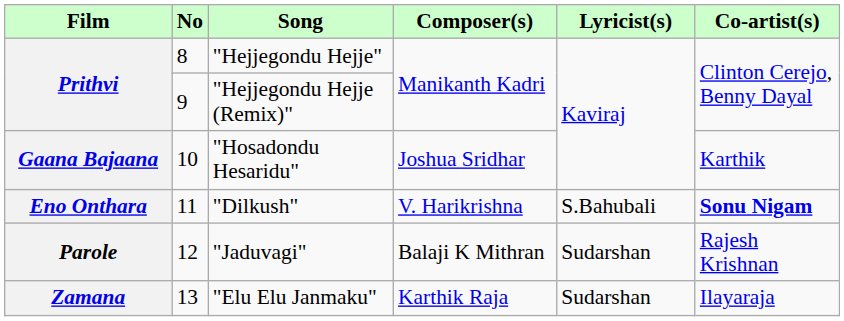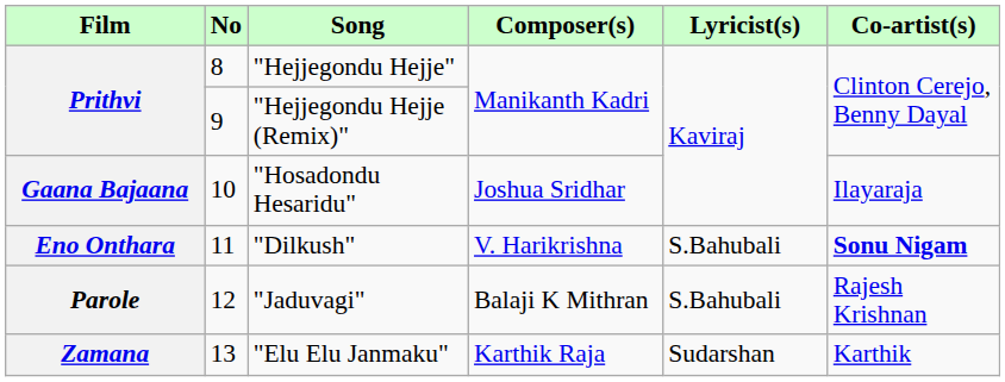"Hosadondu Hesaridu" | Co-artist(s): Karthik -> Ilayaraja
"Jaduvagi" | Lyricist(s): Sudarshan -> S.Bahubali
"Elu Elu Janmaku" | Co-artist(s): Ilayaraja -> Karthik
